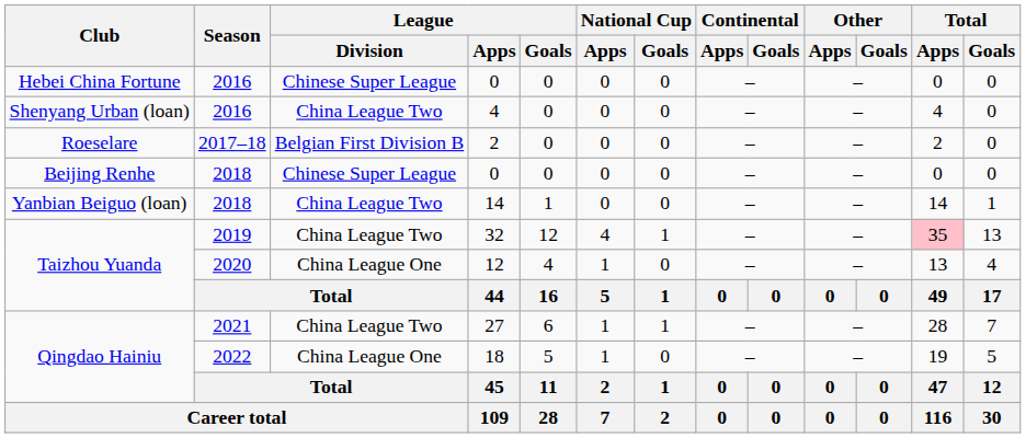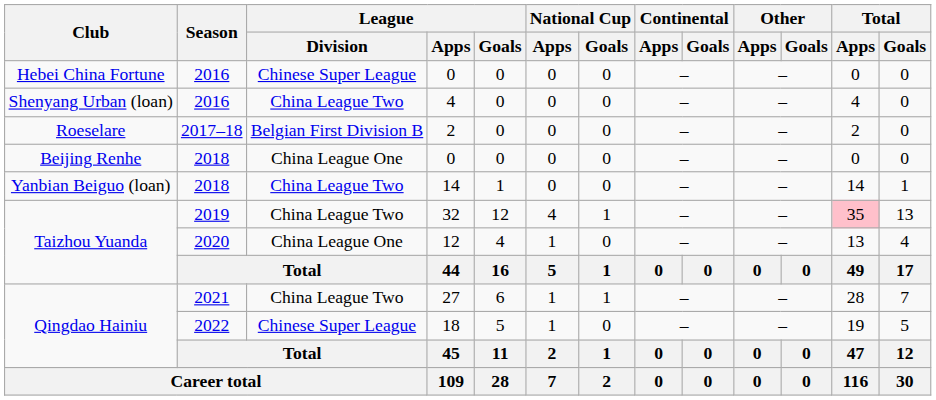Beijing Renhe / 0 | League / Division: Chinese Super League -> China League One
18 | League / Division: China League One -> Chinese Super League
